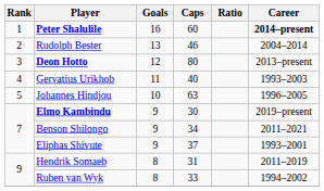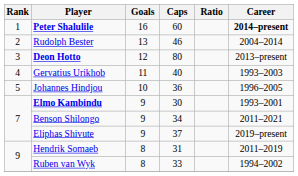Johannes Hindjou | Caps: 63 -> 36
Elmo Kambindu | Career: 2019–present -> 1993–2001
Eliphas Shivute | Career: 1993–2001 -> 2019–present
